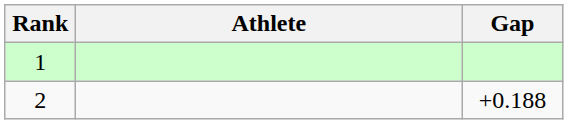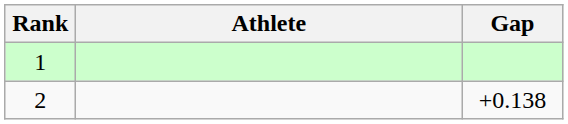2 | Gap: +0.188 -> +0.138
